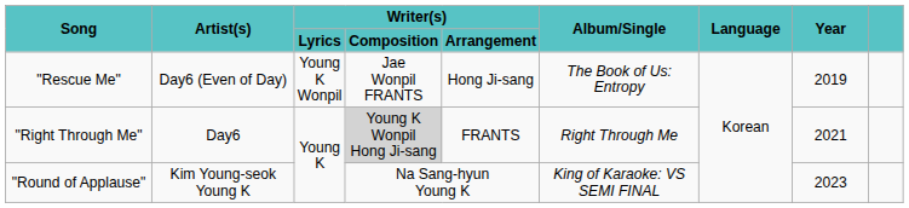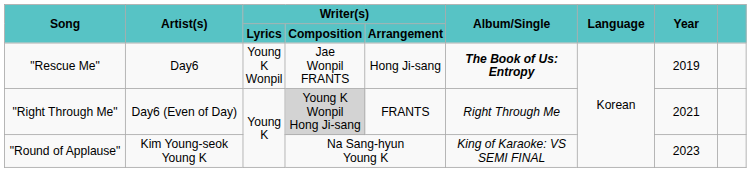"Rescue Me" | Artist(s): Day6 (Even of Day) -> Day6
"Rescue Me" | Album/Single: normal -> bold
"Right Through Me" | Artist(s): Day6 -> Day6 (Even of Day)
